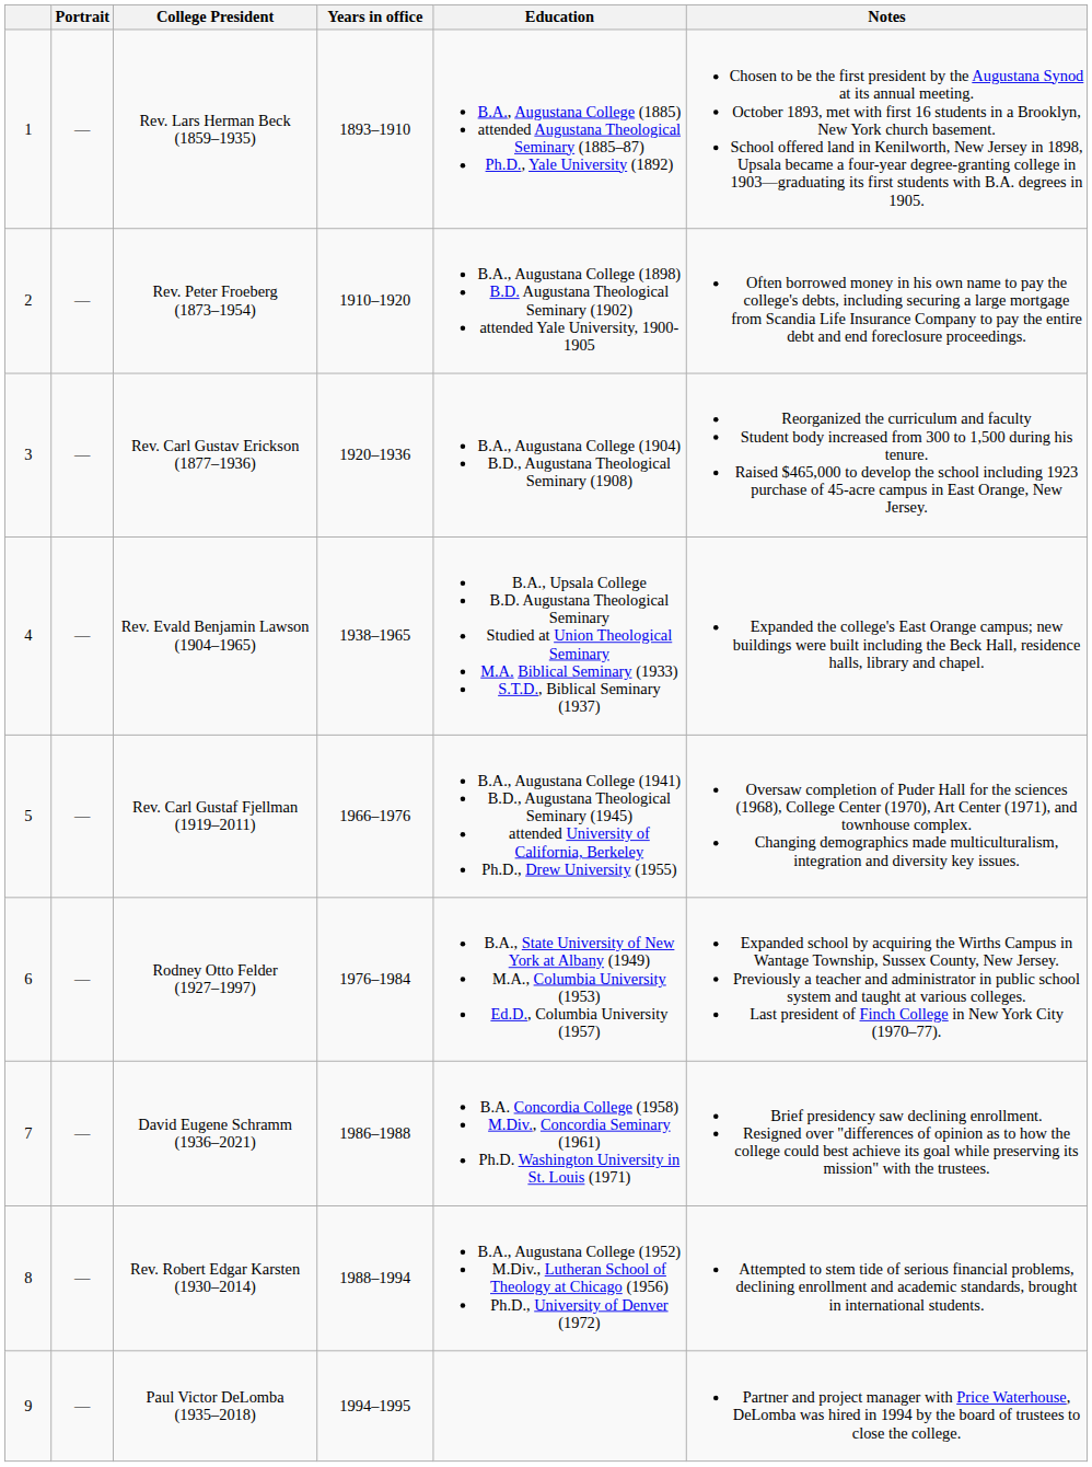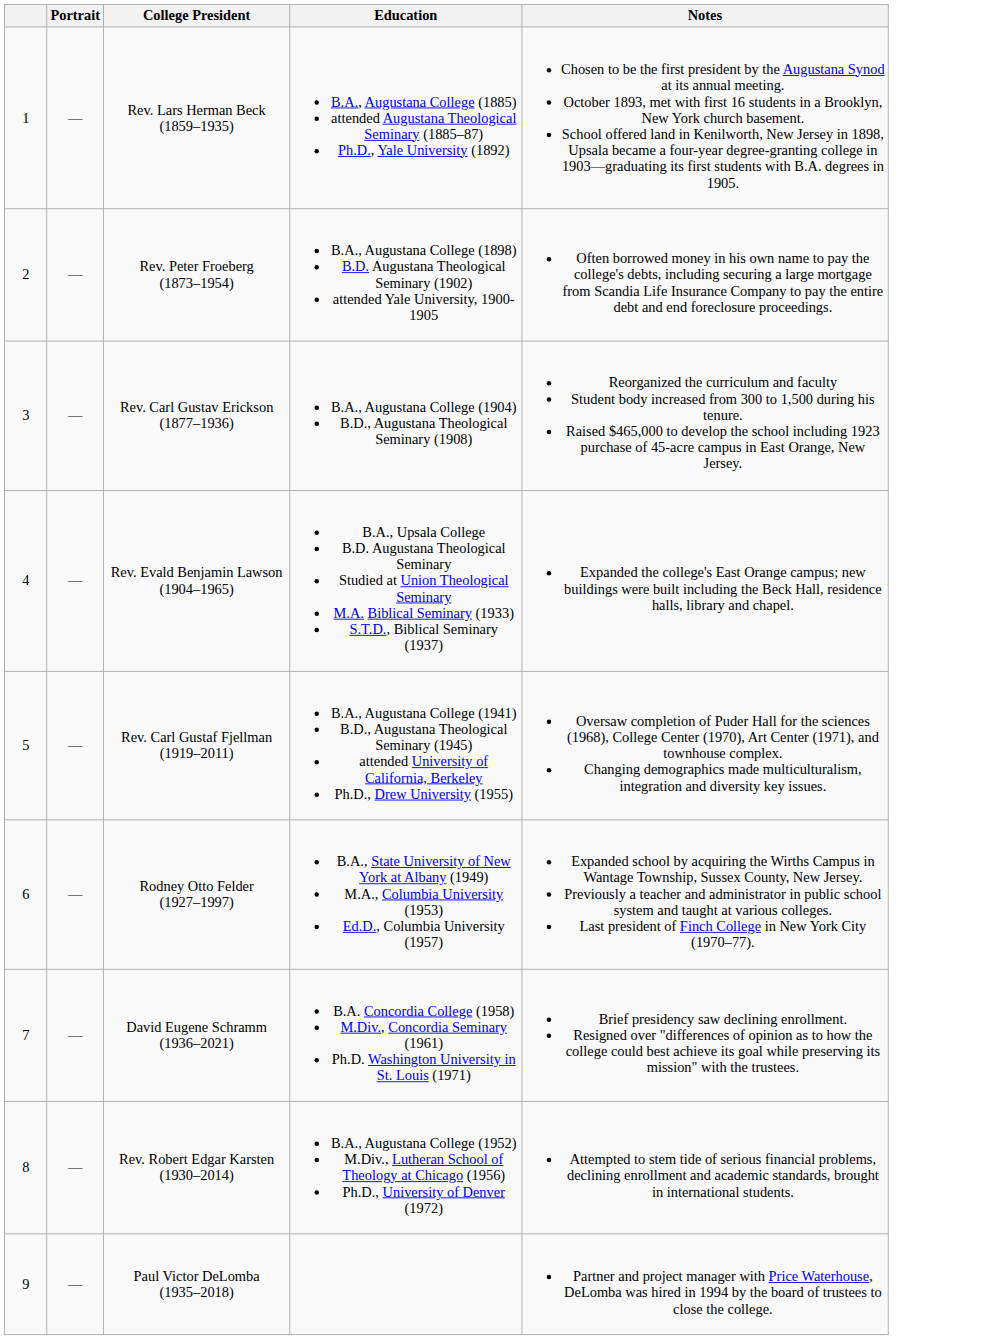- column: Years in office | 1893–1910 | 1910–1920 | 1920–1936 | 1938–1965 | 1966–1976 | 1976–1984 | 1986–1988 | 1988–1994 | 1994–1995
